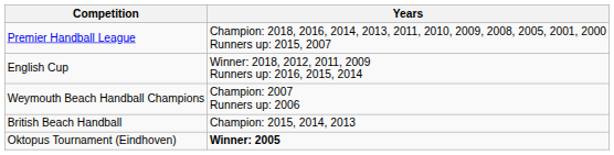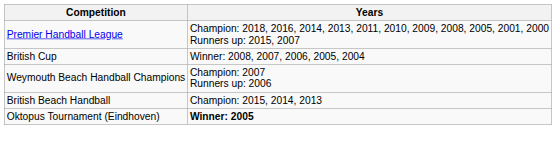- row: English Cup | Winner: 2018, 2012, 2011, 2009 Runners up: 2016, 2015, 2014
+ row: British Cup | Winner: 2008, 2007, 2006, 2005, 2004
